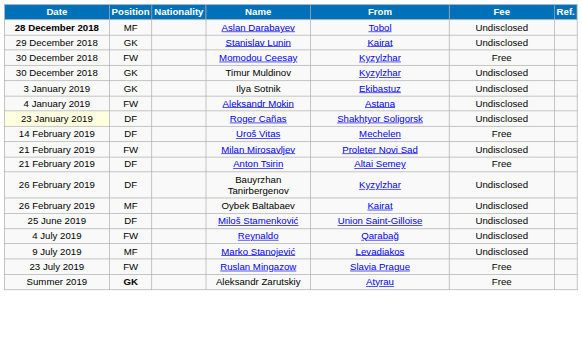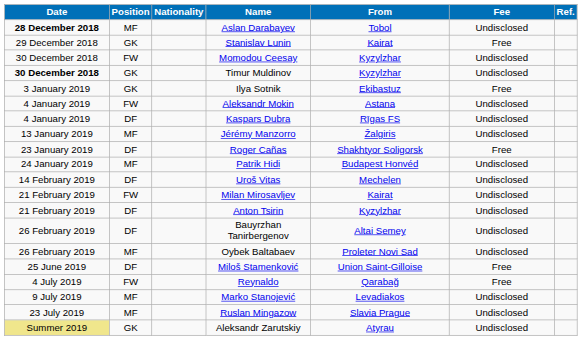Stanislav Lunin | Fee: Undisclosed -> Free
Momodou Ceesay | Fee: Free -> Undisclosed
Timur Muldinov | Date: normal -> bold
Ilya Sotnik | Fee: Undisclosed -> Free
+ row: 4 January 2019 | DF | Kaspars Dubra | Rīgas FS | Undisclosed
+ row: 13 January 2019 | MF | Jérémy Manzorro | Žalgiris | Undisclosed
Roger Cañas | Date: lightyellow background -> no background
Roger Cañas | Fee: Undisclosed -> Free
+ row: 24 January 2019 | MF | Patrik Hidi | Budapest Honvéd | Undisclosed
Uroš Vitas | Fee: Free -> Undisclosed
Milan Mirosavljev | From: Proleter Novi Sad -> Kairat
Anton Tsirin | From: Altai Semey -> Kyzylzhar
Anton Tsirin | Fee: Free -> Undisclosed
Bauyrzhan Tanirbergenov | From: Kyzylzhar -> Altai Semey
Oybek Baltabaev | From: Kairat -> Proleter Novi Sad
Miloš Stamenković | Fee: Undisclosed -> Free
Reynaldo | Fee: Undisclosed -> Free
Ruslan Mingazow | Position: FW -> MF
Ruslan Mingazow | Fee: Free -> Undisclosed
Aleksandr Zarutskiy | Date: no background -> khaki background
Aleksandr Zarutskiy | Position: bold -> normal
Aleksandr Zarutskiy | Fee: Free -> Undisclosed
